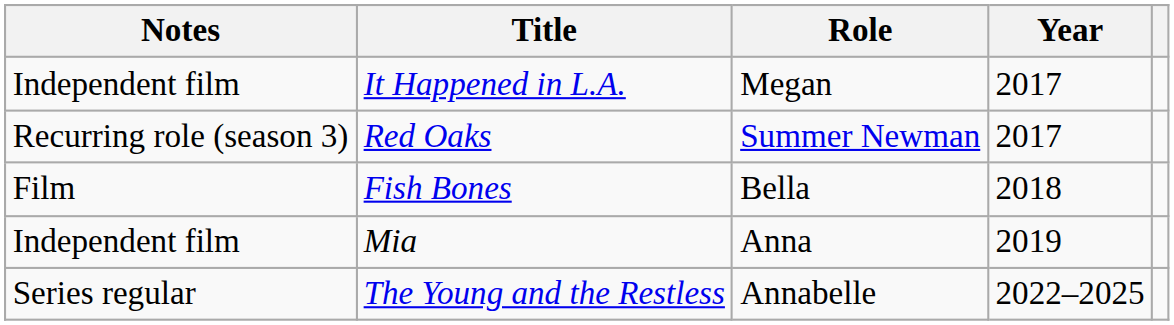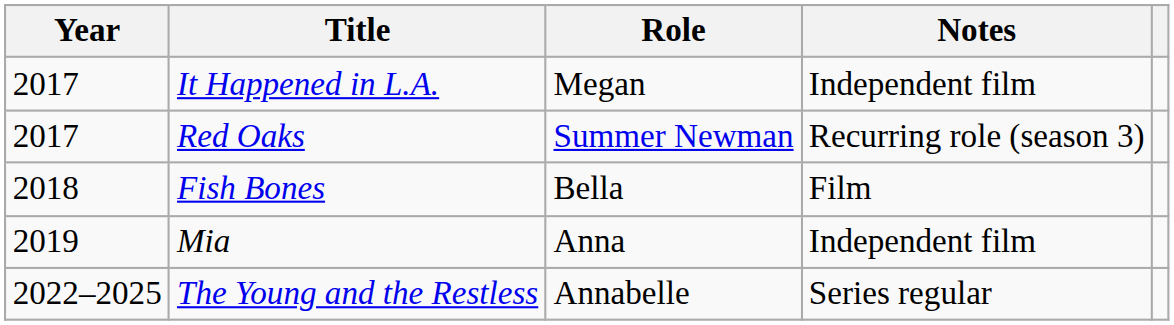columns swapped: Year <-> Notes
